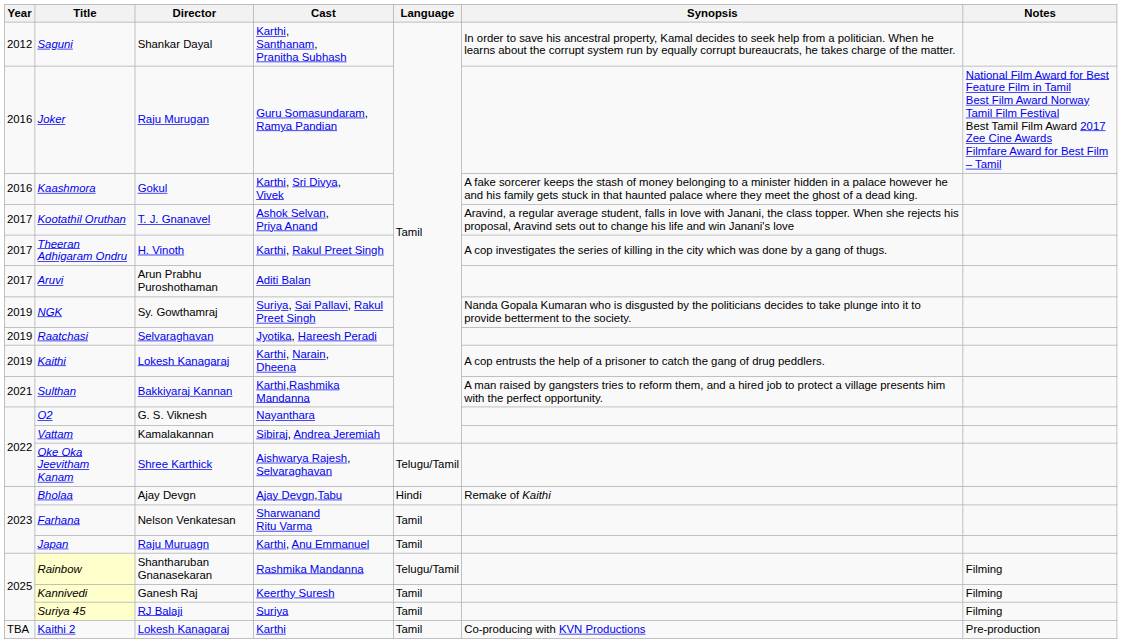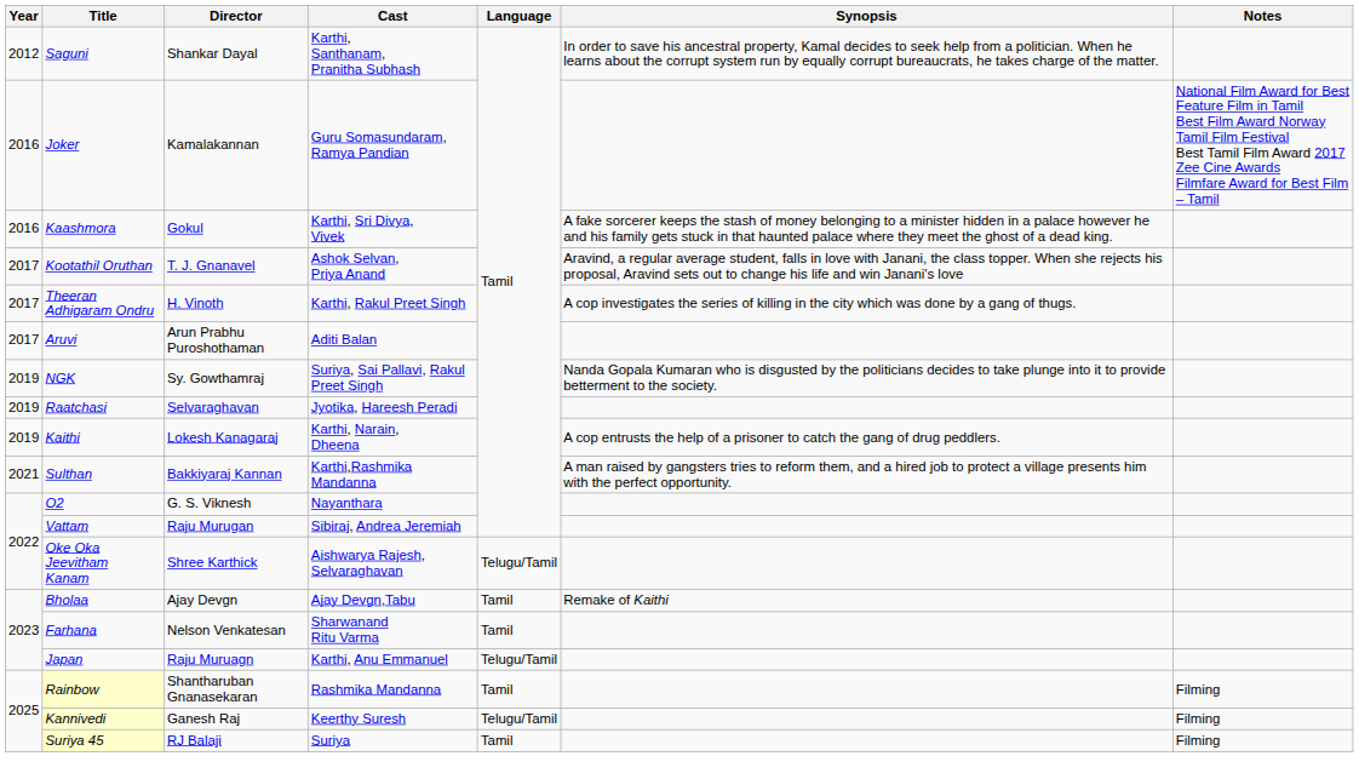Joker | Director: Raju Murugan -> Kamalakannan
Vattam | Director: Kamalakannan -> Raju Murugan
Bholaa | Language: Hindi -> Tamil
Japan | Language: Tamil -> Telugu/Tamil
Rainbow | Language: Telugu/Tamil -> Tamil
Kannivedi | Language: Tamil -> Telugu/Tamil
- row: TBA | Kaithi 2 | Lokesh Kanagaraj | Karthi | Tamil | Co-producing with KVN Productions | Pre-production
